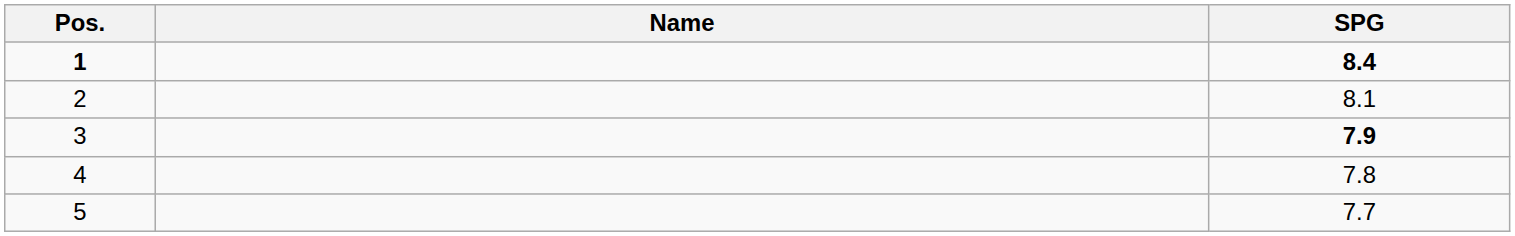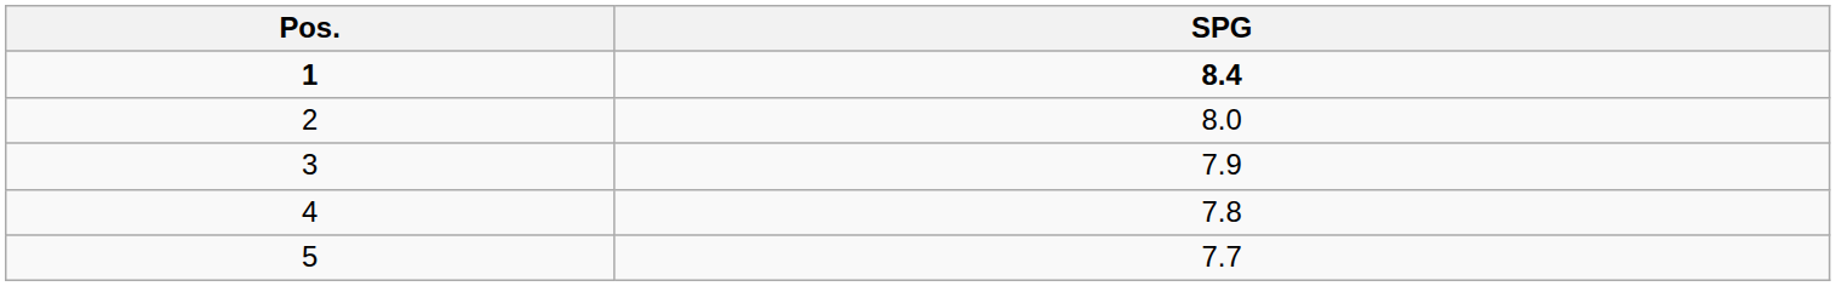- column: Name
2 | SPG: 8.1 -> 8.0
3 | SPG: bold -> normal
